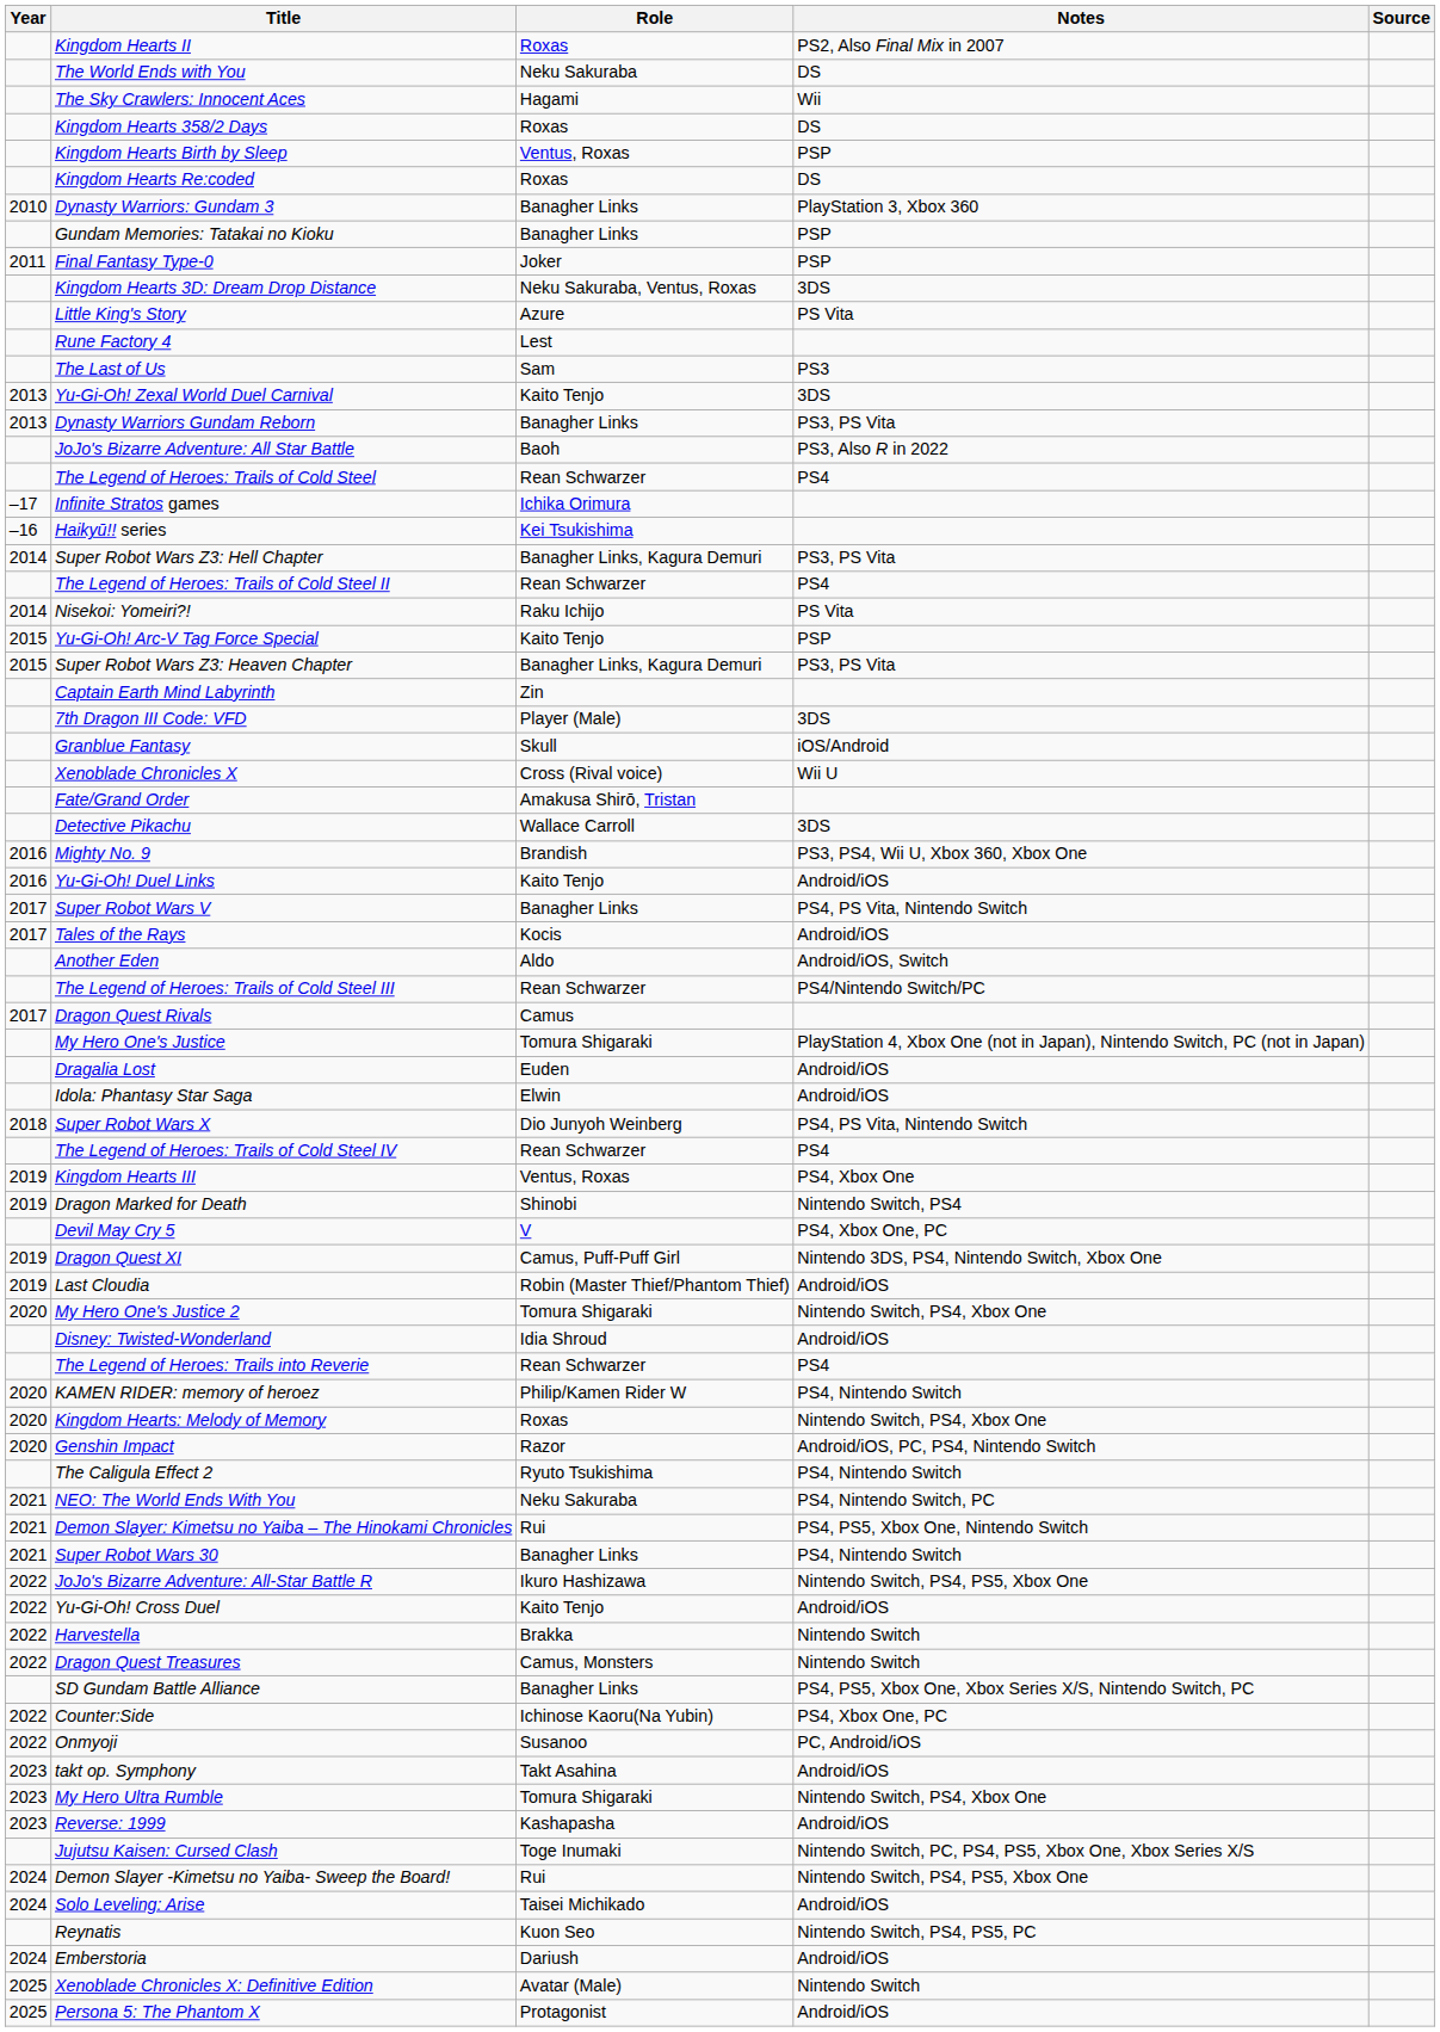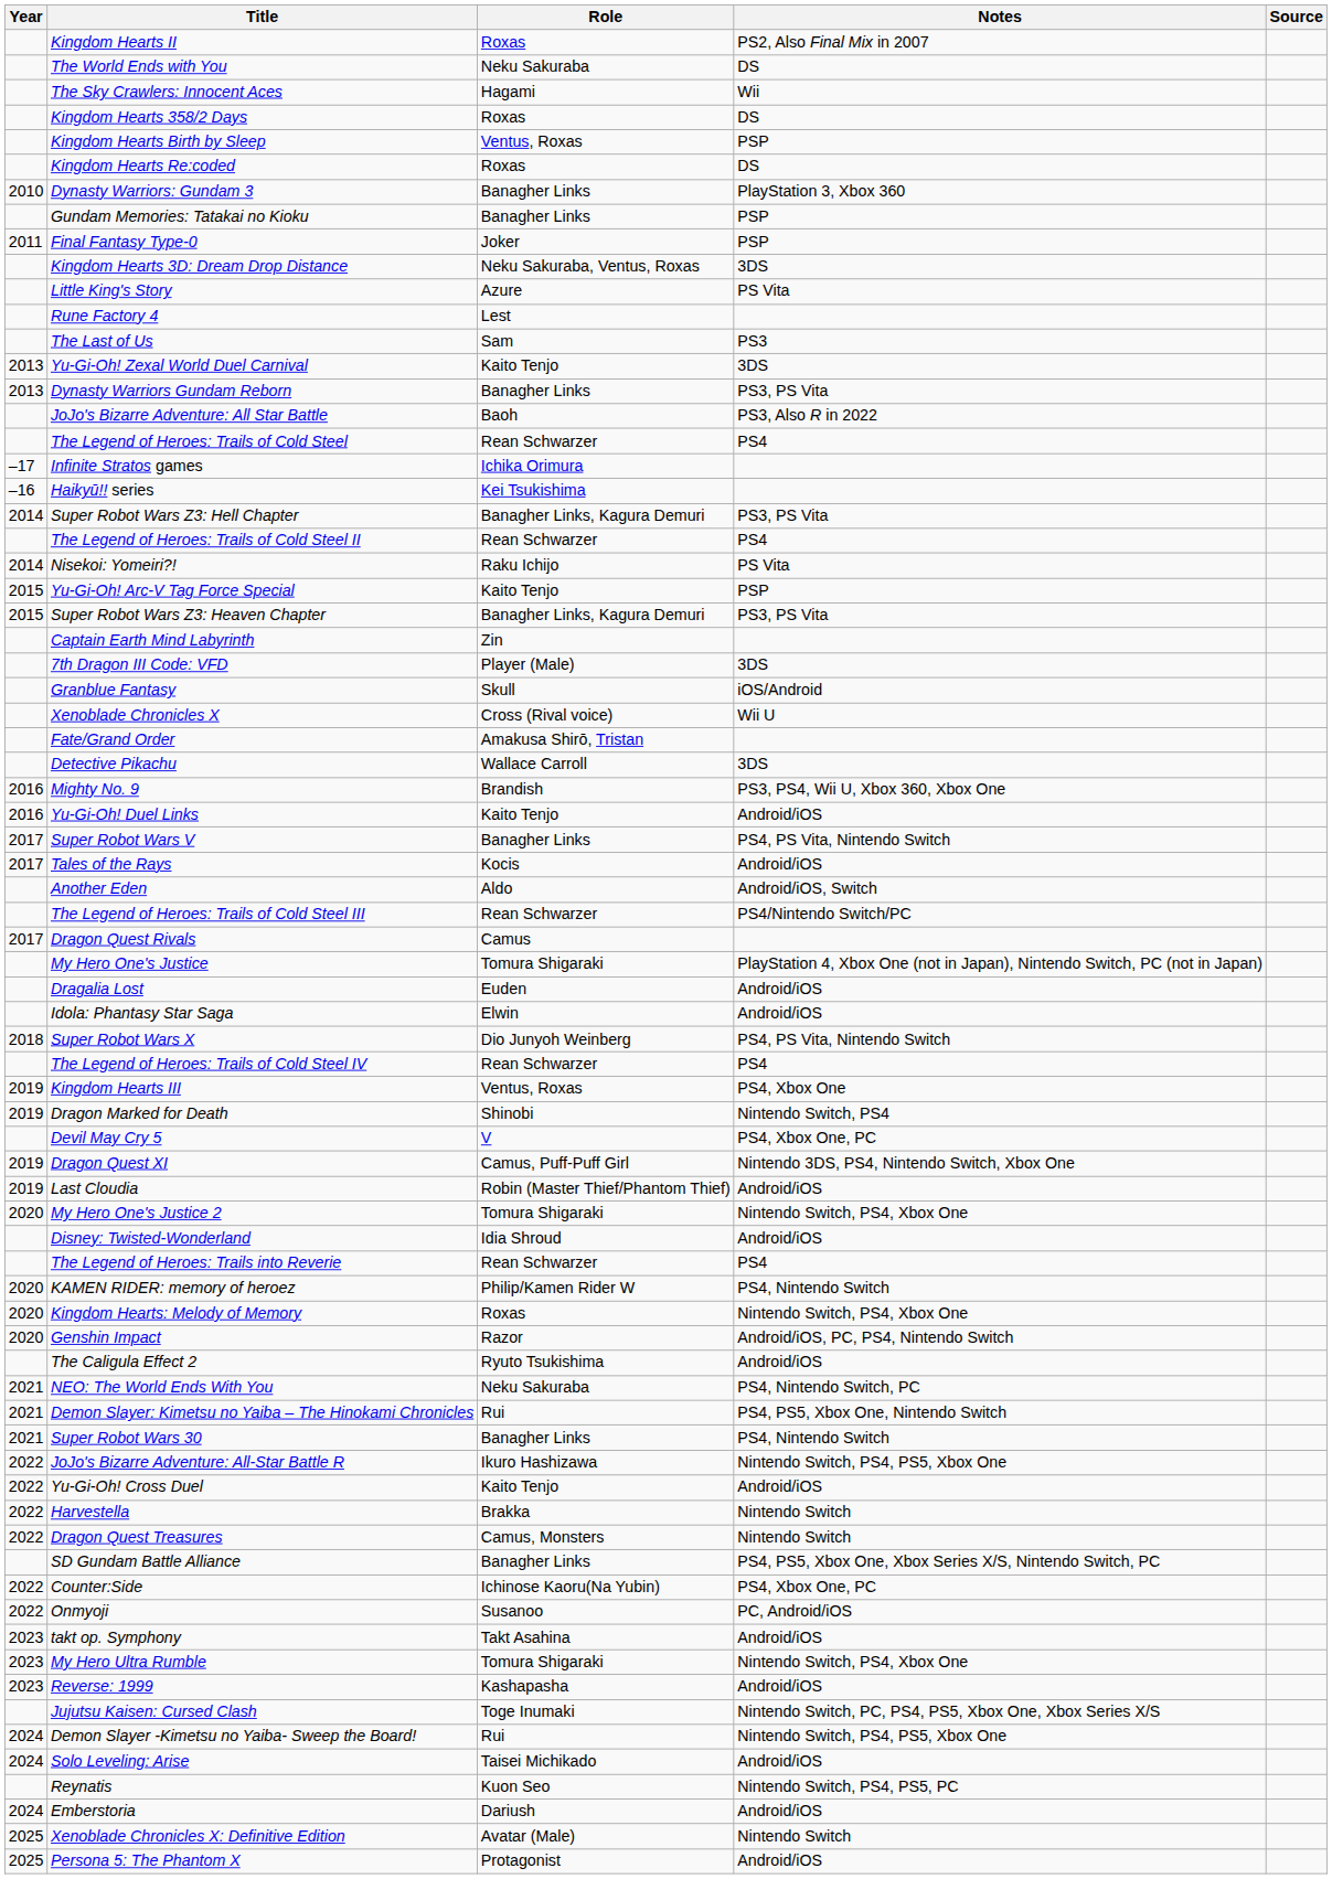The Caligula Effect 2 | Notes: PS4, Nintendo Switch -> Android/iOS
